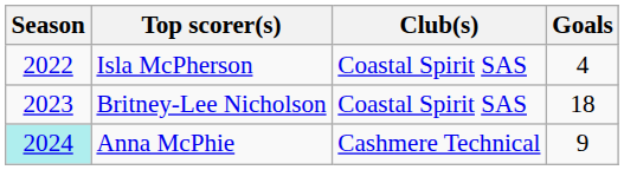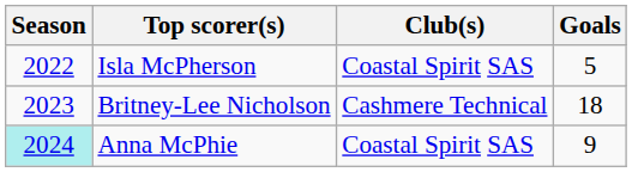Isla McPherson | Goals: 4 -> 5
Britney-Lee Nicholson | Club(s): Coastal Spirit SAS -> Cashmere Technical
Anna McPhie | Club(s): Cashmere Technical -> Coastal Spirit SAS
